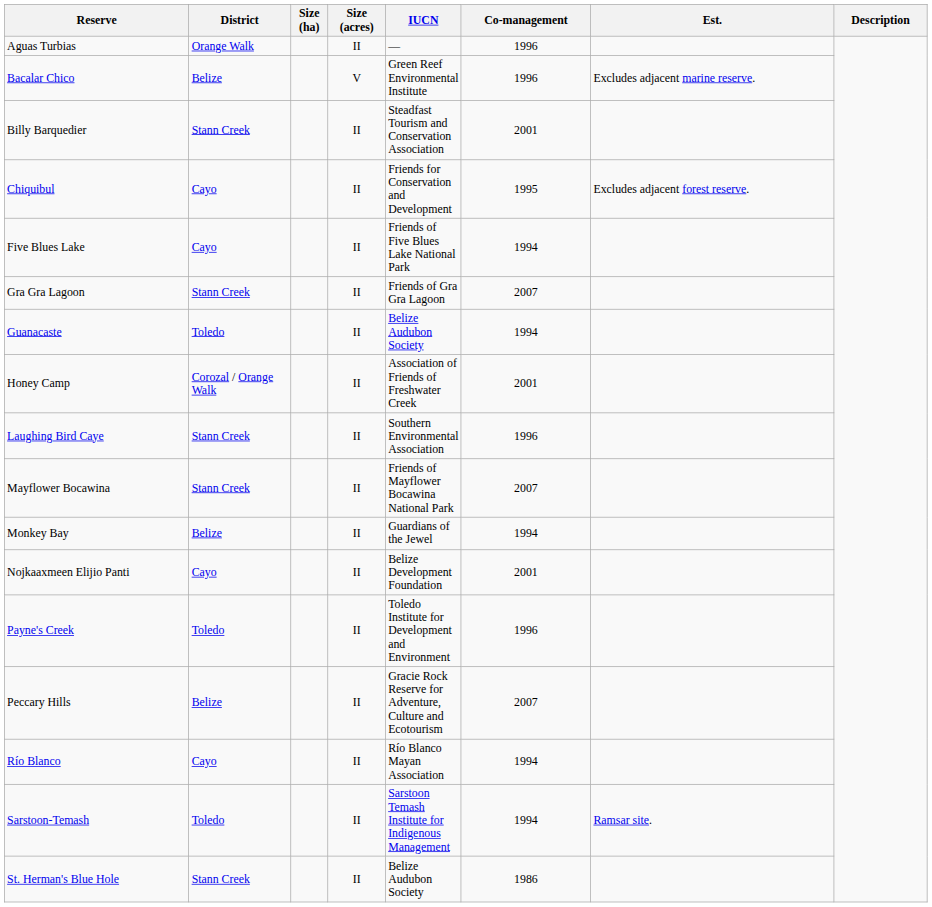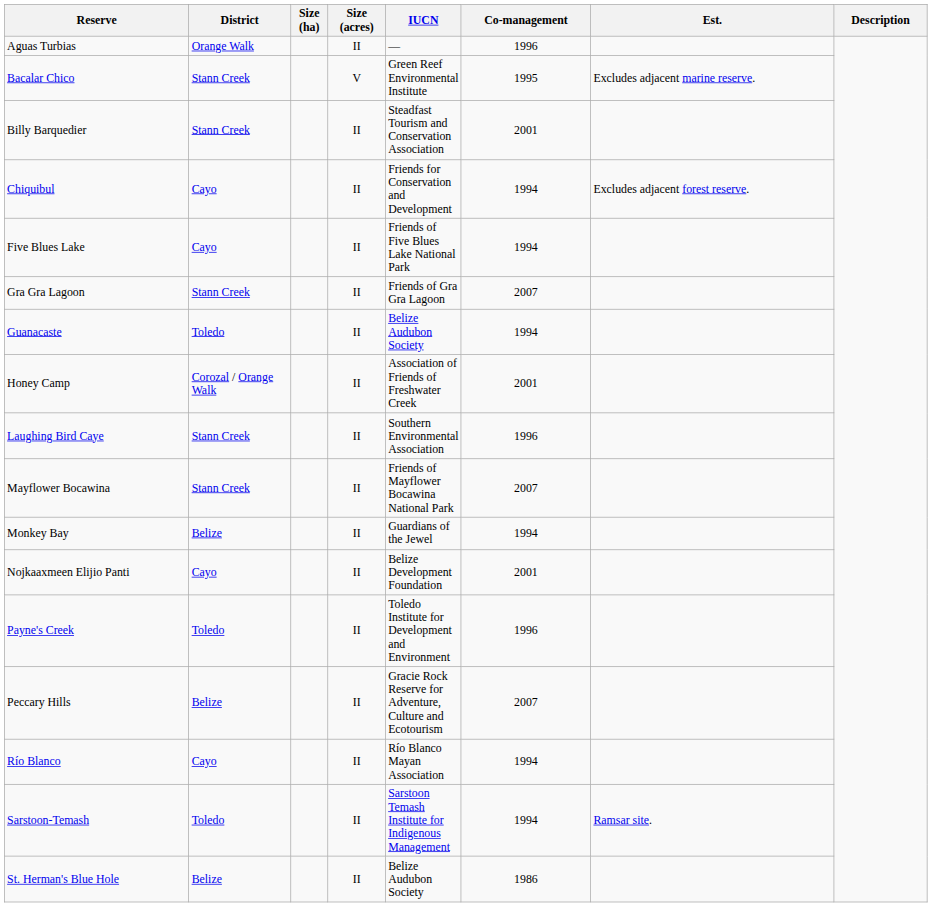Bacalar Chico | District: Belize -> Stann Creek
Bacalar Chico | Co-management: 1996 -> 1995
Chiquibul | Co-management: 1995 -> 1994
St. Herman's Blue Hole | District: Stann Creek -> Belize
